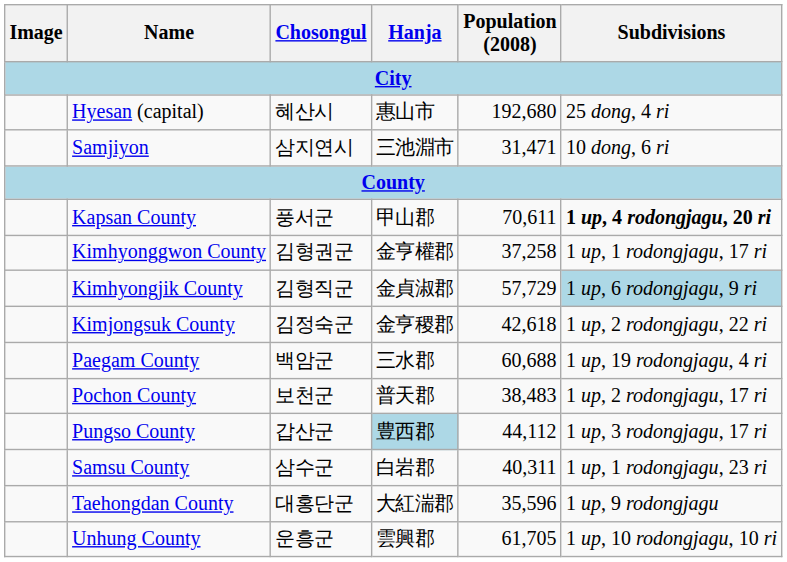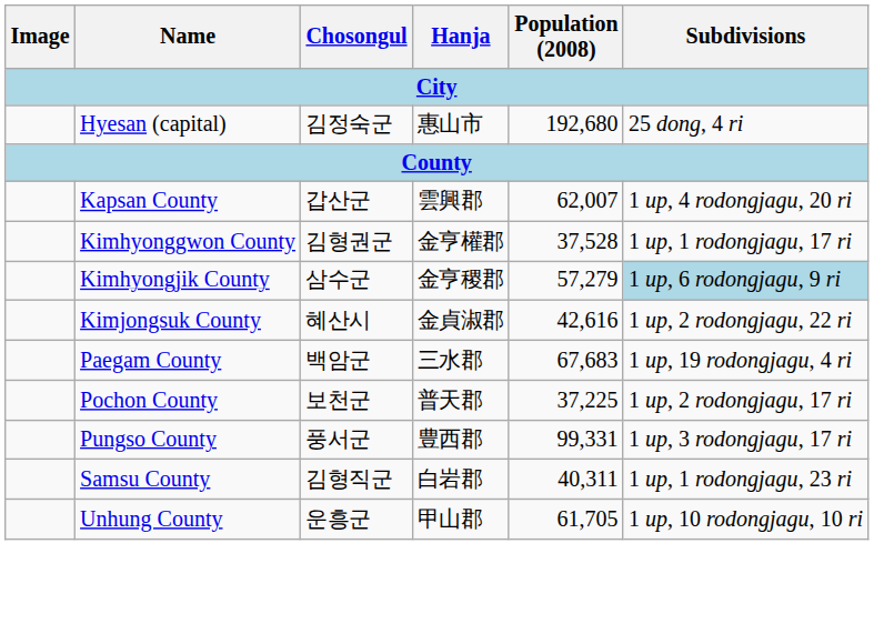Hyesan (capital) | Chosongul: 혜산시 -> 김정숙군
- row: Samjiyon | 삼지연시 | 三池淵市 | 31,471 | 10 dong, 6 ri
Kapsan County | Chosongul: 풍서군 -> 갑산군
Kapsan County | Hanja: 甲山郡 -> 雲興郡
Kapsan County | Population (2008): 70,611 -> 62,007
Kapsan County | Subdivisions: bold -> normal
Kimhyonggwon County | Population (2008): 37,258 -> 37,528
Kimhyongjik County | Chosongul: 김형직군 -> 삼수군
Kimhyongjik County | Hanja: 金貞淑郡 -> 金亨稷郡
Kimhyongjik County | Population (2008): 57,729 -> 57,279
Kimjongsuk County | Chosongul: 김정숙군 -> 혜산시
Kimjongsuk County | Hanja: 金亨稷郡 -> 金貞淑郡
Kimjongsuk County | Population (2008): 42,618 -> 42,616
Paegam County | Population (2008): 60,688 -> 67,683
Pochon County | Population (2008): 38,483 -> 37,225
Pungso County | Chosongul: 갑산군 -> 풍서군
Pungso County | Hanja: lightblue background -> no background
Pungso County | Population (2008): 44,112 -> 99,331
Samsu County | Chosongul: 삼수군 -> 김형직군
- row: Taehongdan County | 대홍단군 | 大紅湍郡 | 35,596 | 1 up, 9 rodongjagu
Unhung County | Hanja: 雲興郡 -> 甲山郡
